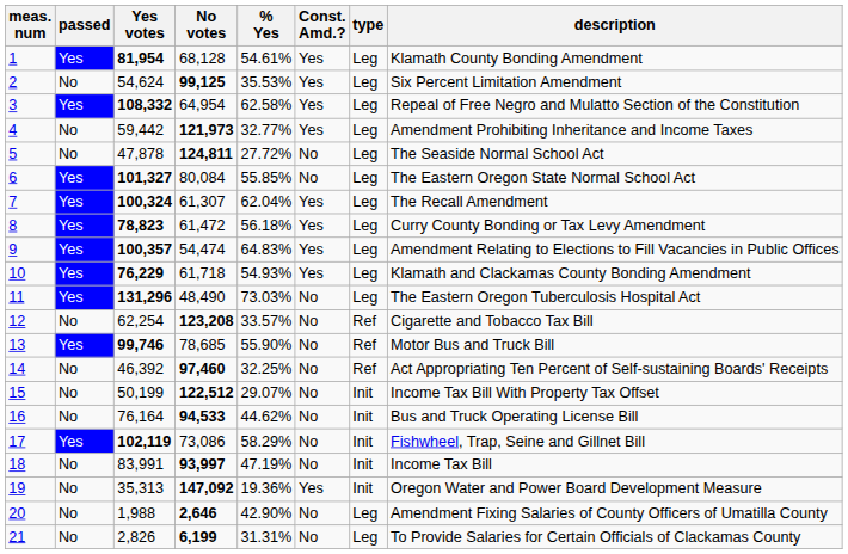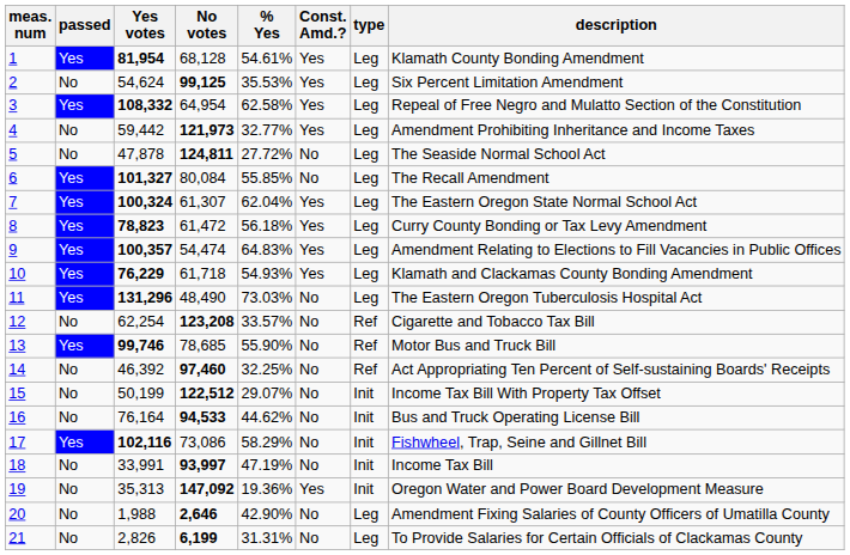6 | description: The Eastern Oregon State Normal School Act -> The Recall Amendment
7 | description: The Recall Amendment -> The Eastern Oregon State Normal School Act
17 | Yes votes: 102,119 -> 102,116
18 | Yes votes: 83,991 -> 33,991
